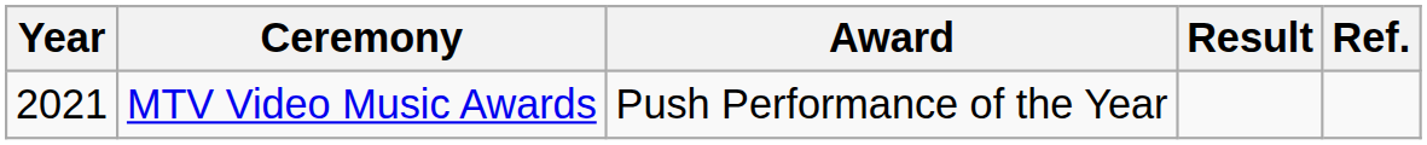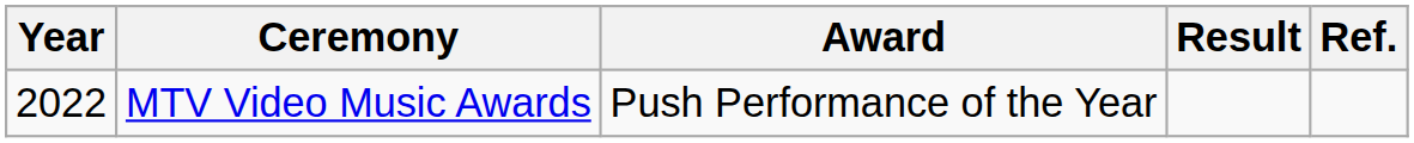MTV Video Music Awards | Year: 2021 -> 2022
